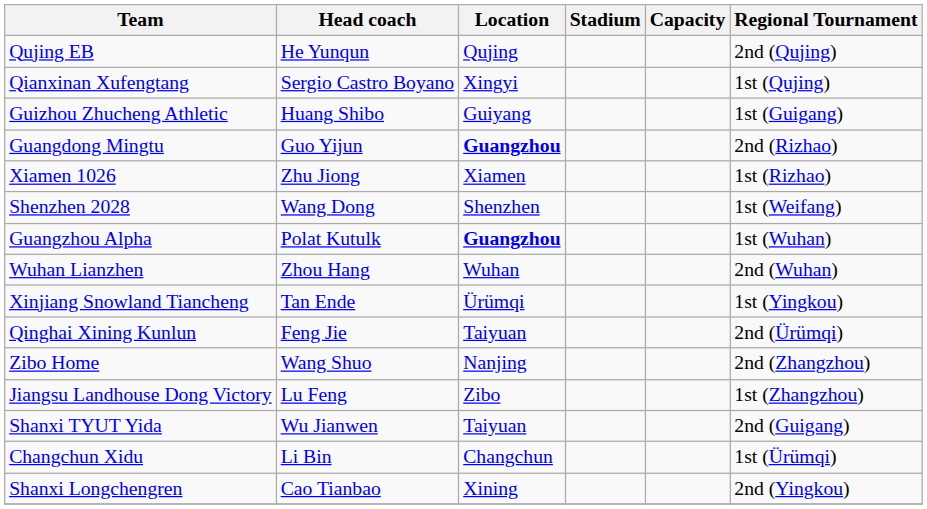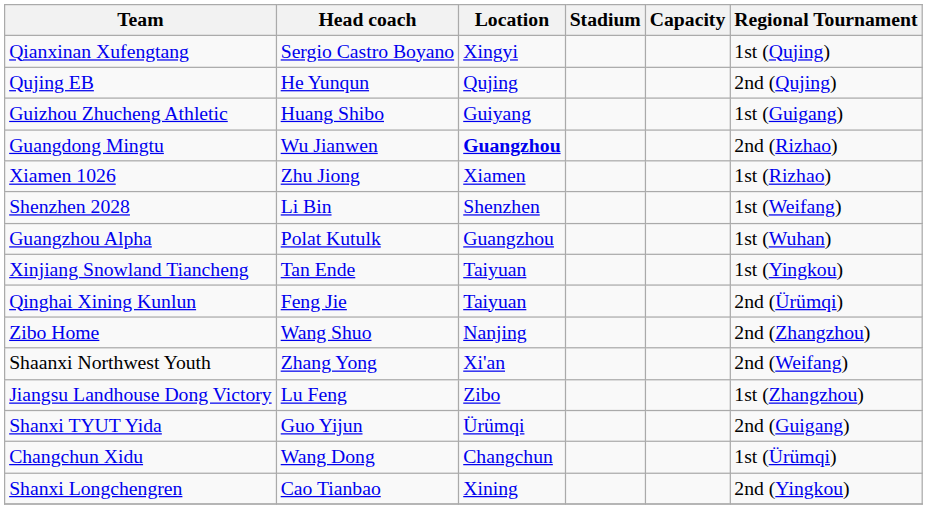rows swapped: Qianxinan Xufengtang <-> Qujing EB
Guangdong Mingtu | Head coach: Guo Yijun -> Wu Jianwen
Shenzhen 2028 | Head coach: Wang Dong -> Li Bin
Guangzhou Alpha | Location: bold -> normal
- row: Wuhan Lianzhen | Zhou Hang | Wuhan | 2nd (Wuhan)
Xinjiang Snowland Tiancheng | Location: Ürümqi -> Taiyuan
+ row: Shaanxi Northwest Youth | Zhang Yong | Xi'an | 2nd (Weifang)
Shanxi TYUT Yida | Head coach: Wu Jianwen -> Guo Yijun
Shanxi TYUT Yida | Location: Taiyuan -> Ürümqi
Changchun Xidu | Head coach: Li Bin -> Wang Dong
